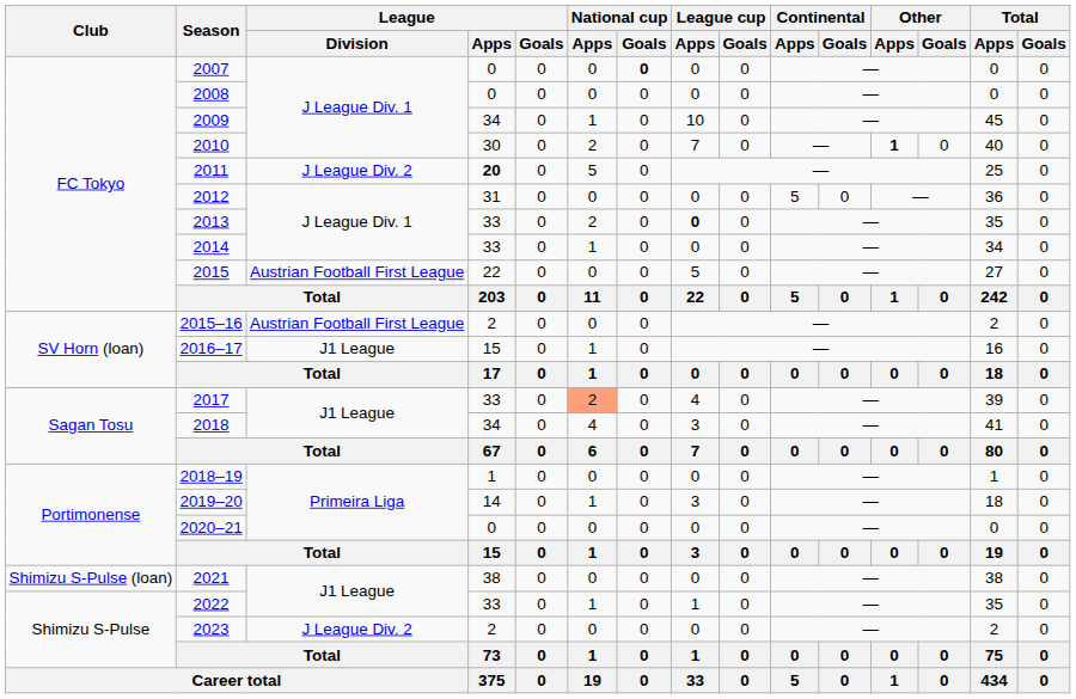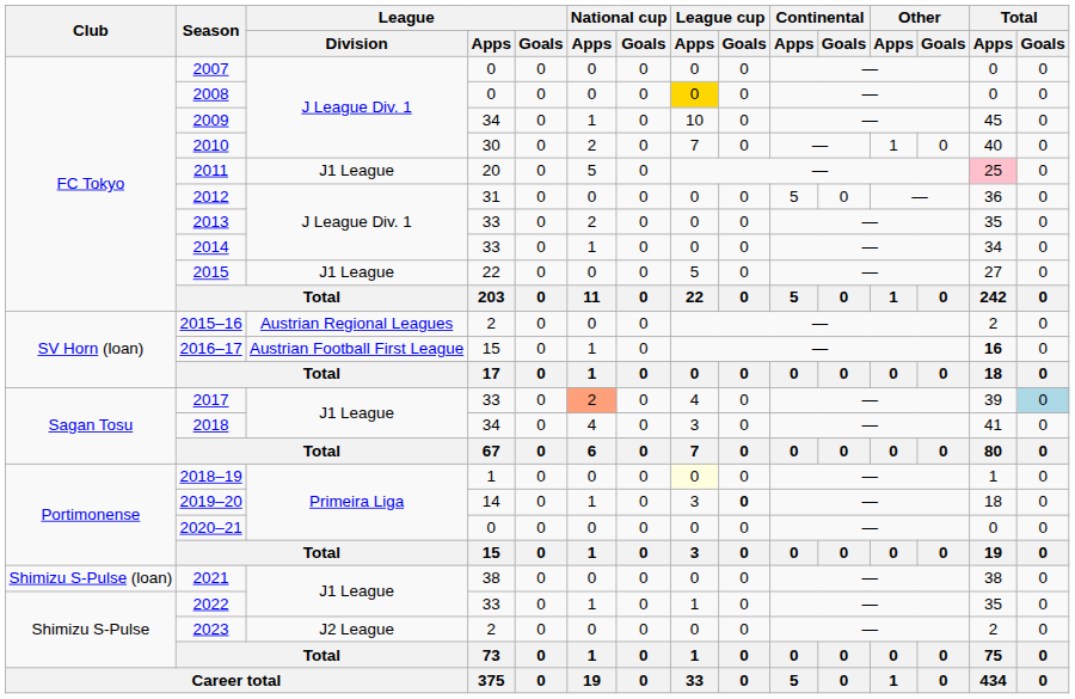2007 | National cup / Goals: bold -> normal
2008 | League cup / Apps: no background -> gold background
2010 | Other / Apps: bold -> normal
2011 | League / Division: J League Div. 2 -> J1 League
2011 | League / Apps: bold -> normal
2011 | Total / Apps: no background -> pink background
2013 | League cup / Apps: bold -> normal
2015 | League / Division: Austrian Football First League -> J1 League
2015–16 | League / Division: Austrian Football First League -> Austrian Regional Leagues
2016–17 | League / Division: J1 League -> Austrian Football First League
2016–17 | Total / Apps: normal -> bold
2017 | Total / Goals: no background -> lightblue background
2018–19 | League cup / Apps: no background -> lightyellow background
2019–20 | League cup / Goals: normal -> bold
2023 | League / Division: J League Div. 2 -> J2 League
